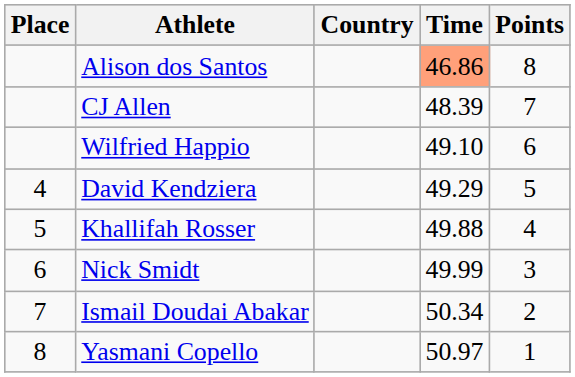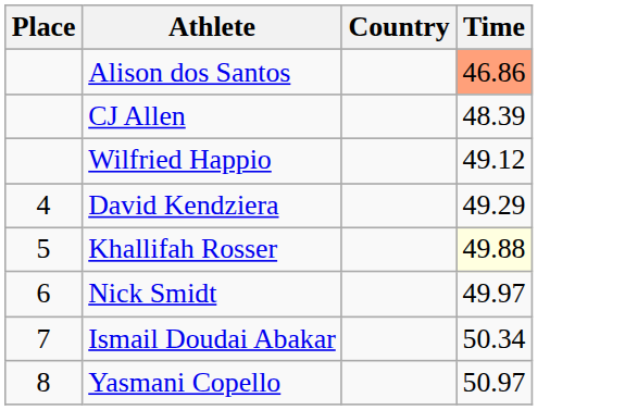- column: Points | 8 | 7 | 6 | 5 | 4 | 3 | 2 | 1
Wilfried Happio | Time: 49.10 -> 49.12
Khallifah Rosser | Time: no background -> lightyellow background
Nick Smidt | Time: 49.99 -> 49.97
